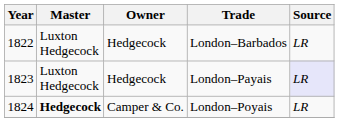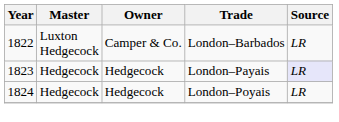London–Barbados | Owner: Hedgecock -> Camper & Co.
London–Payais | Master: Luxton Hedgecock -> Hedgecock
London–Poyais | Master: bold -> normal
London–Poyais | Owner: Camper & Co. -> Hedgecock
